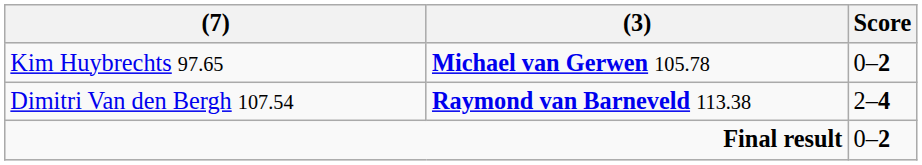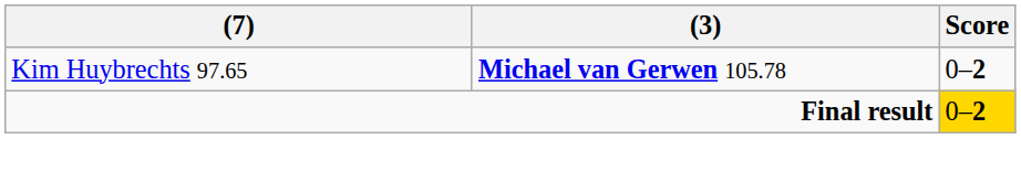- row: Dimitri Van den Bergh 107.54 | Raymond van Barneveld 113.38 | 2–4
Final result | Score: no background -> gold background
